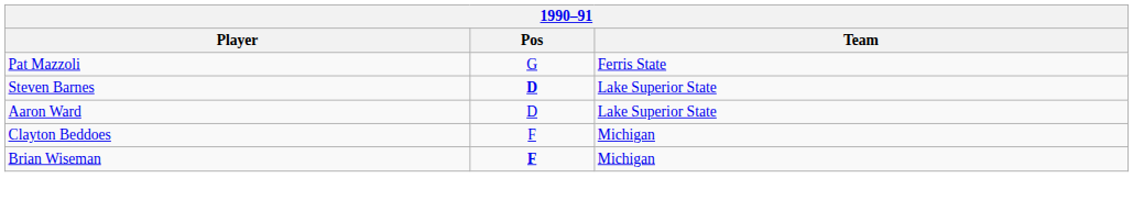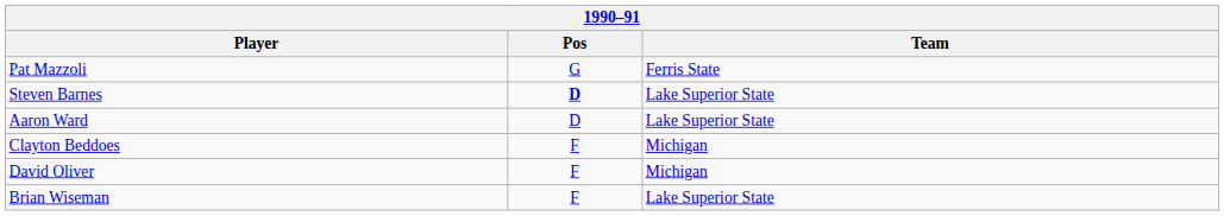+ row: David Oliver | F | Michigan
Brian Wiseman | Pos: bold -> normal
Brian Wiseman | Team: Michigan -> Lake Superior State
